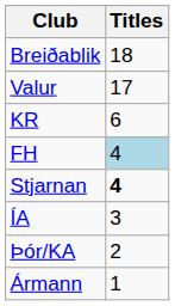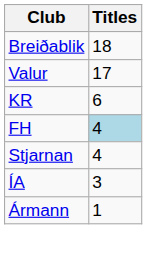Stjarnan | Titles: bold -> normal
- row: Þór/KA | 2
